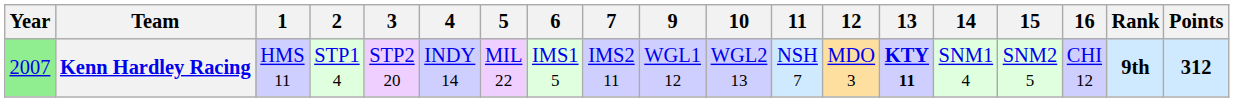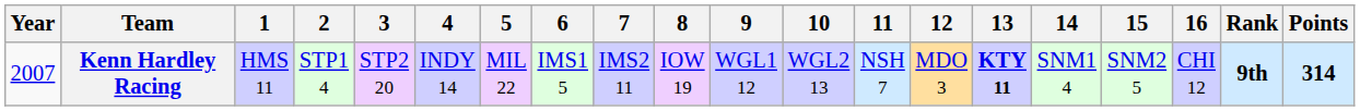+ column: 8 | IOW 19
Kenn Hardley Racing | Year: lightgreen background -> no background
Kenn Hardley Racing | Points: 312 -> 314
